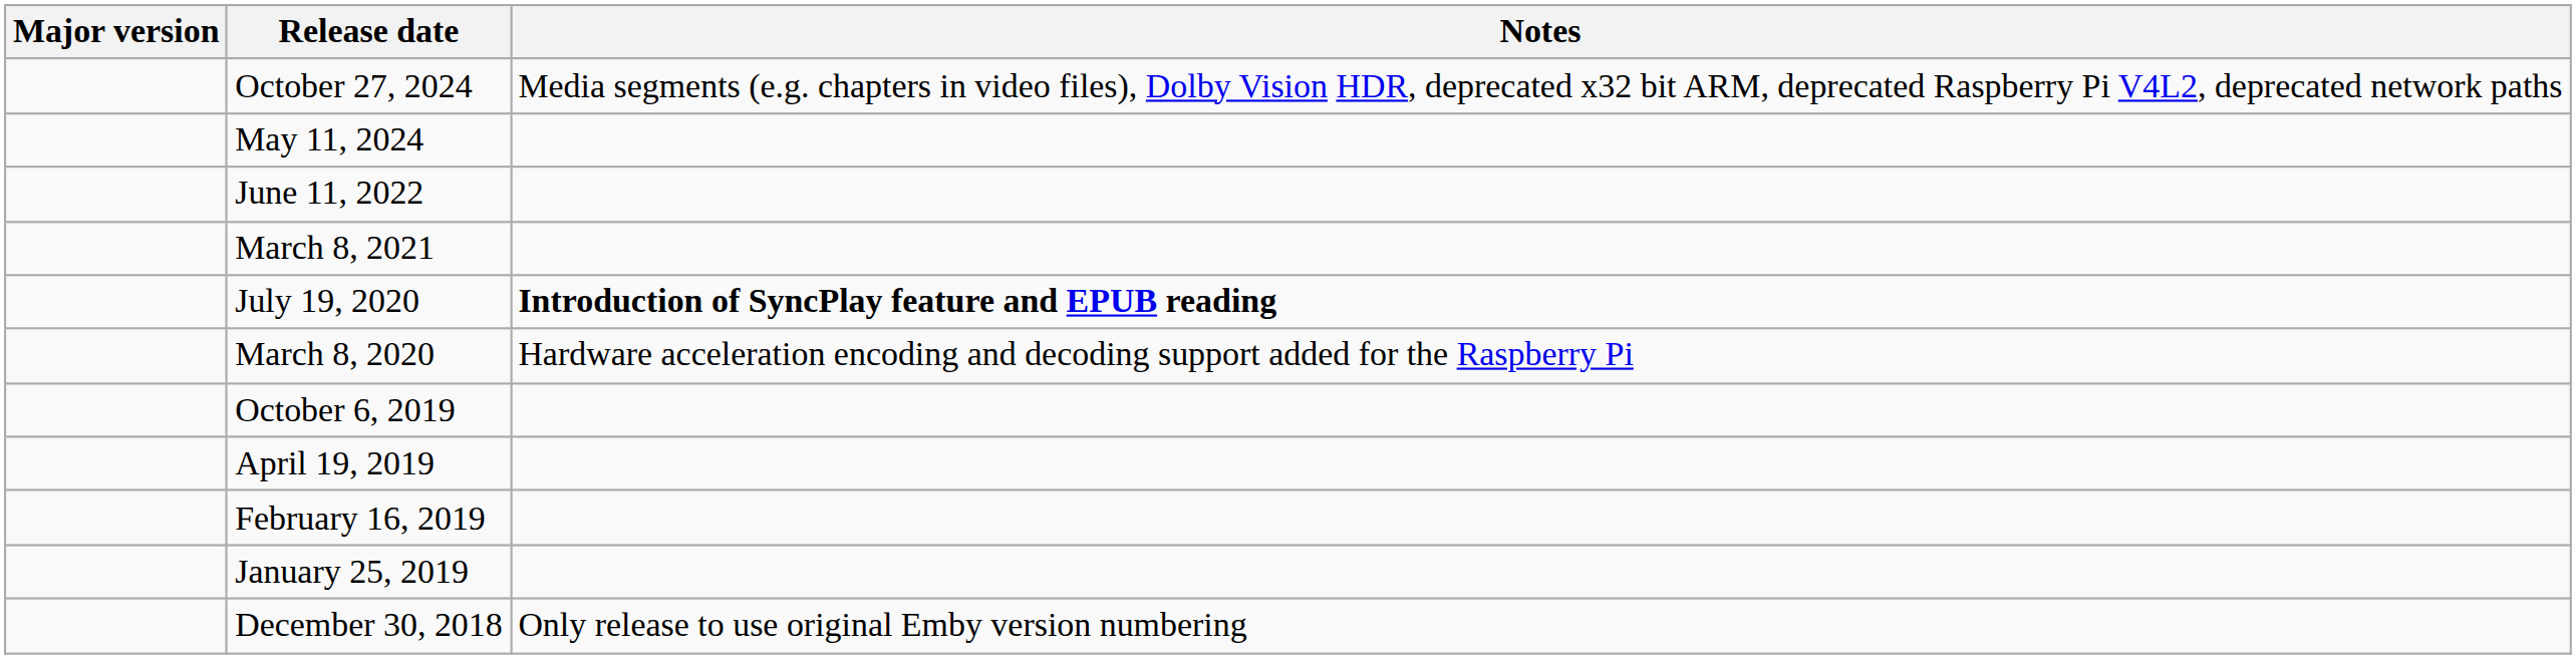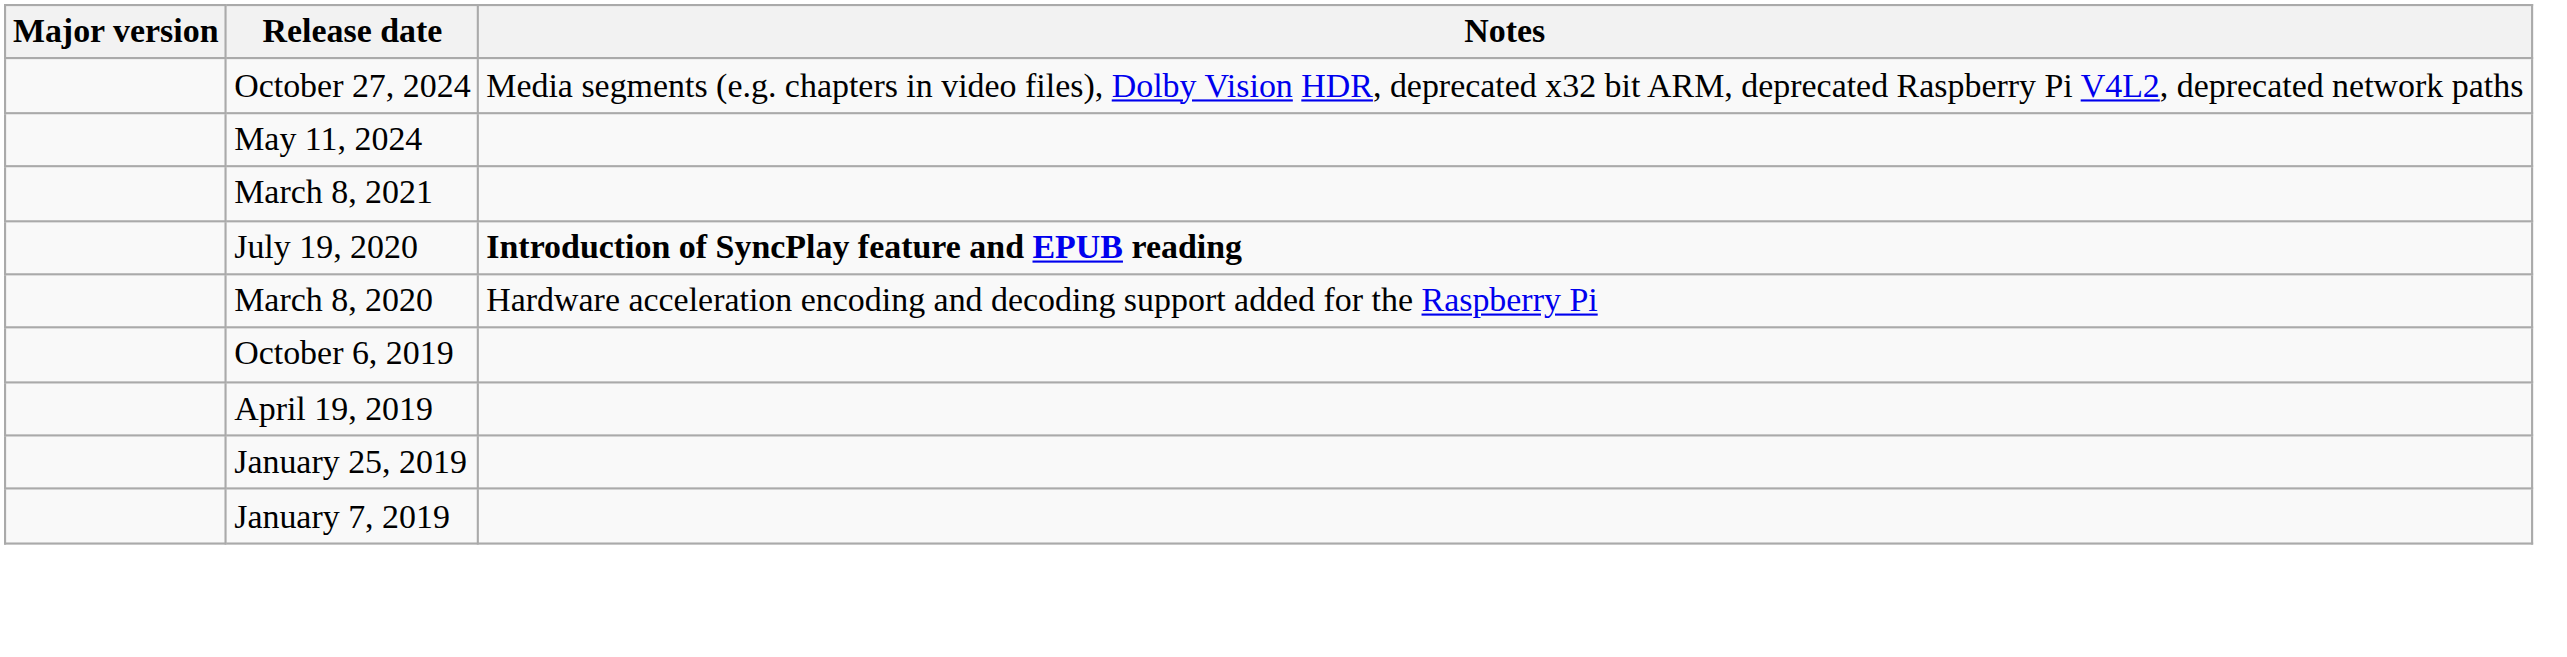- row: June 11, 2022
- row: February 16, 2019
+ row: January 7, 2019
- row: December 30, 2018 | Only release to use original Emby version numbering
